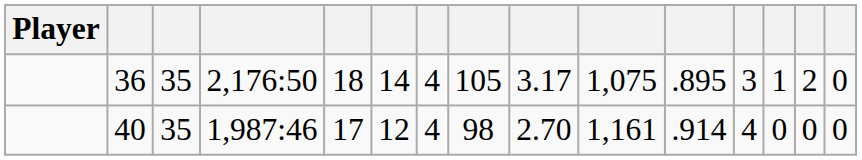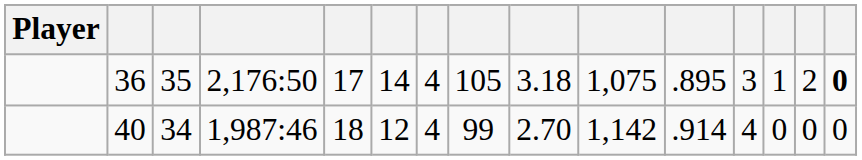36 | column 5: 18 -> 17
36 | column 9: 3.17 -> 3.18
36 | column 15: normal -> bold
40 | column 3: 35 -> 34
40 | column 5: 17 -> 18
40 | column 8: 98 -> 99
40 | column 10: 1,161 -> 1,142
